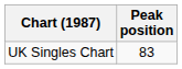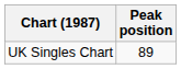UK Singles Chart | Peak position: 83 -> 89
